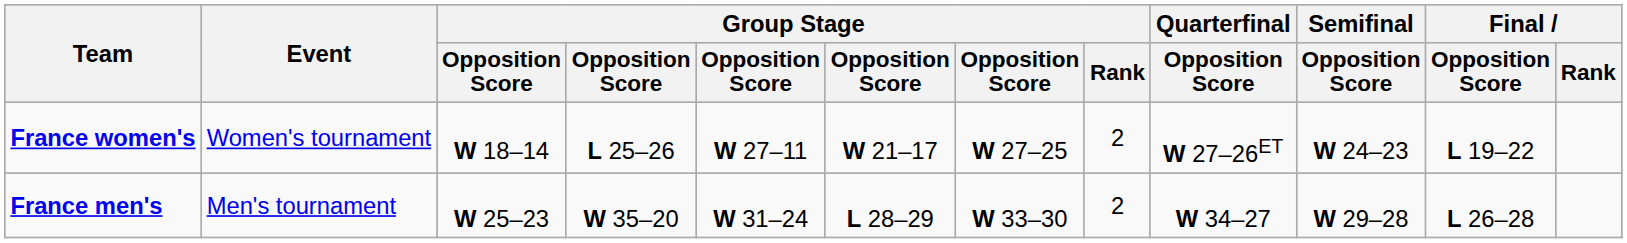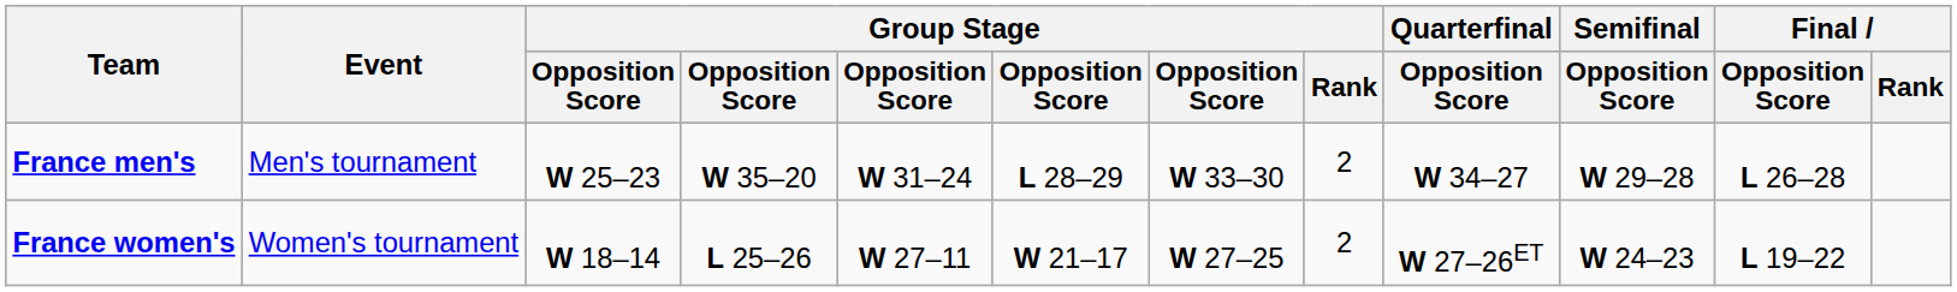rows swapped: France men's <-> France women's
